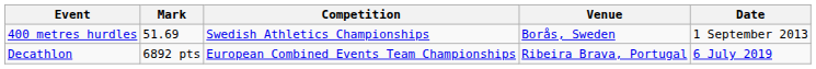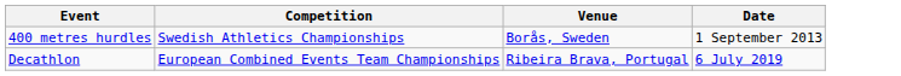- column: Mark | 51.69 | 6892 pts
